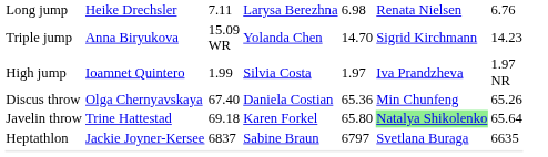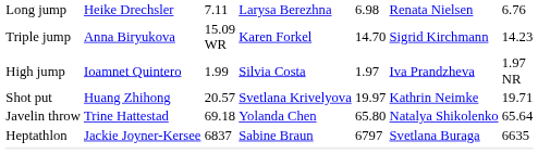Triple jump | column 4: Yolanda Chen -> Karen Forkel
+ row: Shot put | Huang Zhihong | 20.57 | Svetlana Krivelyova | 19.97 | Kathrin Neimke | 19.71
- row: Discus throw | Olga Chernyavskaya | 67.40 | Daniela Costian | 65.36 | Min Chunfeng | 65.26
Javelin throw | column 4: Karen Forkel -> Yolanda Chen
Javelin throw | column 6: lightgreen background -> no background
